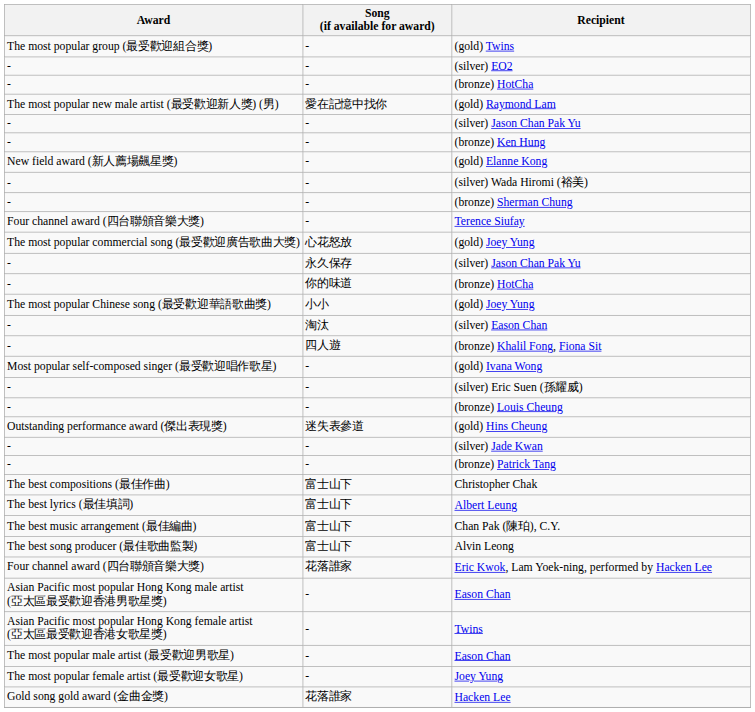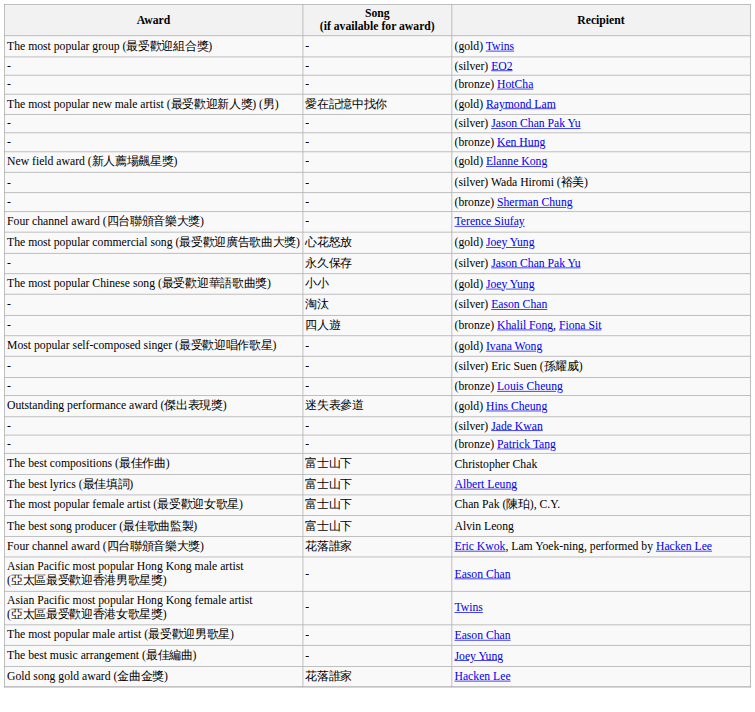- row: - | 你的味道 | (bronze) HotCha
Chan Pak (陳珀), C.Y. | Award: The best music arrangement (最佳編曲) -> The most popular female artist (最受歡迎女歌星)
Joey Yung | Award: The most popular female artist (最受歡迎女歌星) -> The best music arrangement (最佳編曲)
